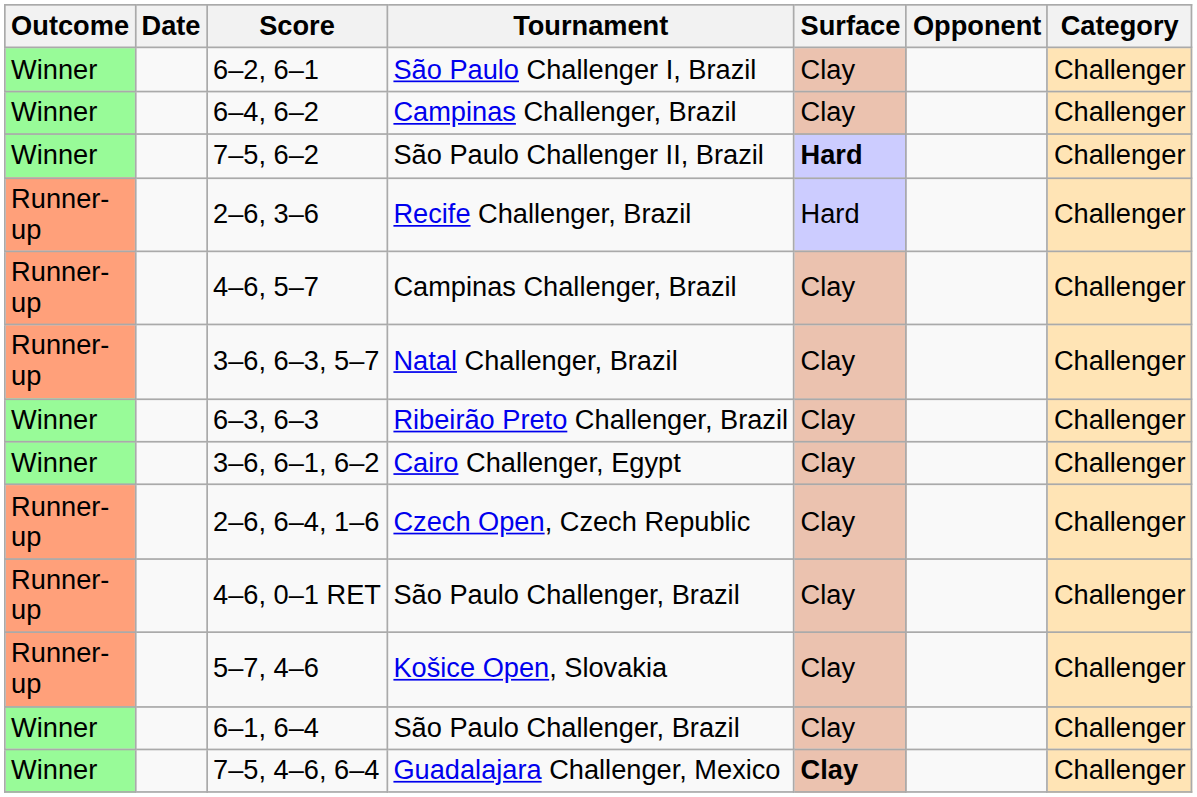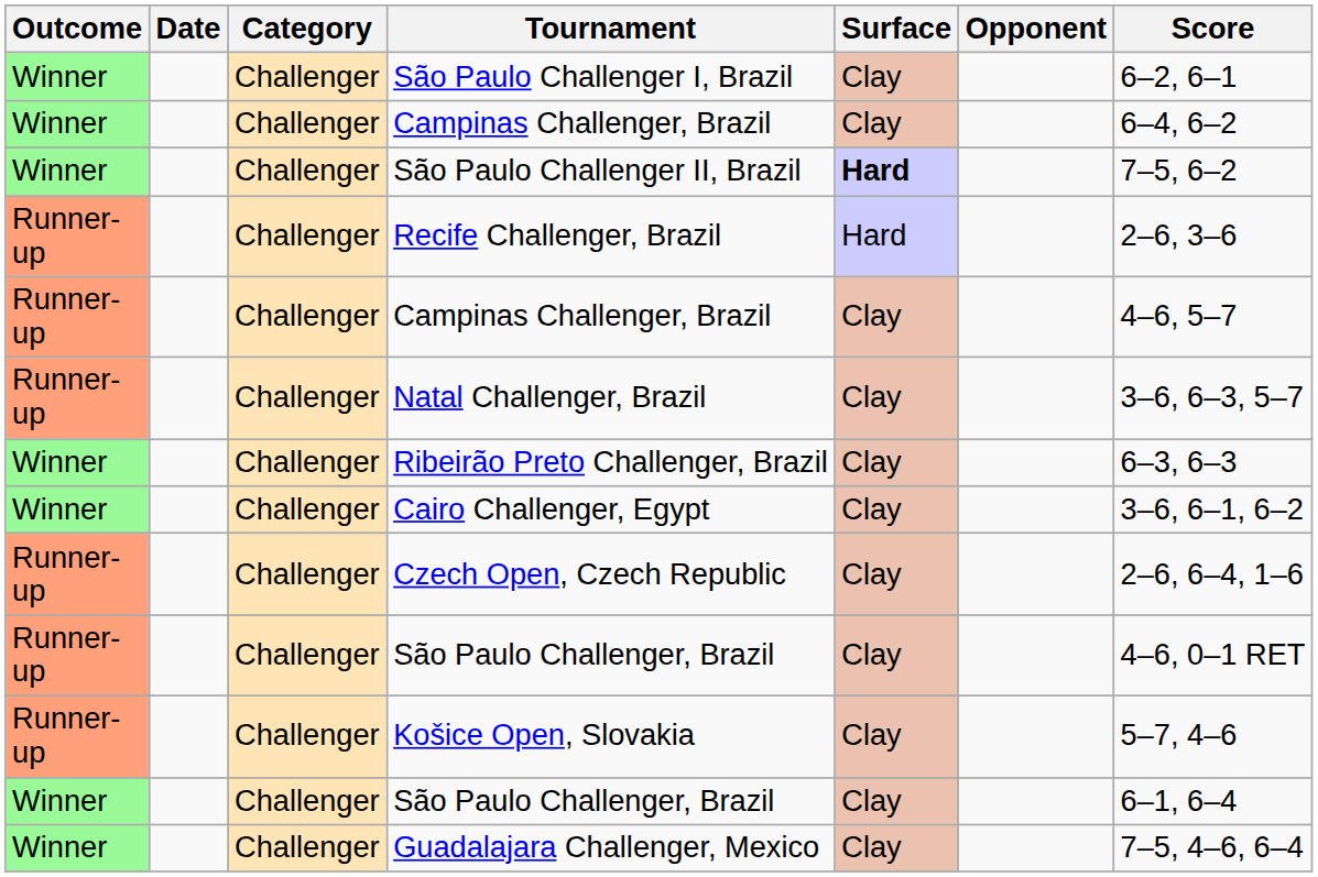columns swapped: Category <-> Score
Guadalajara Challenger, Mexico | Surface: bold -> normal
